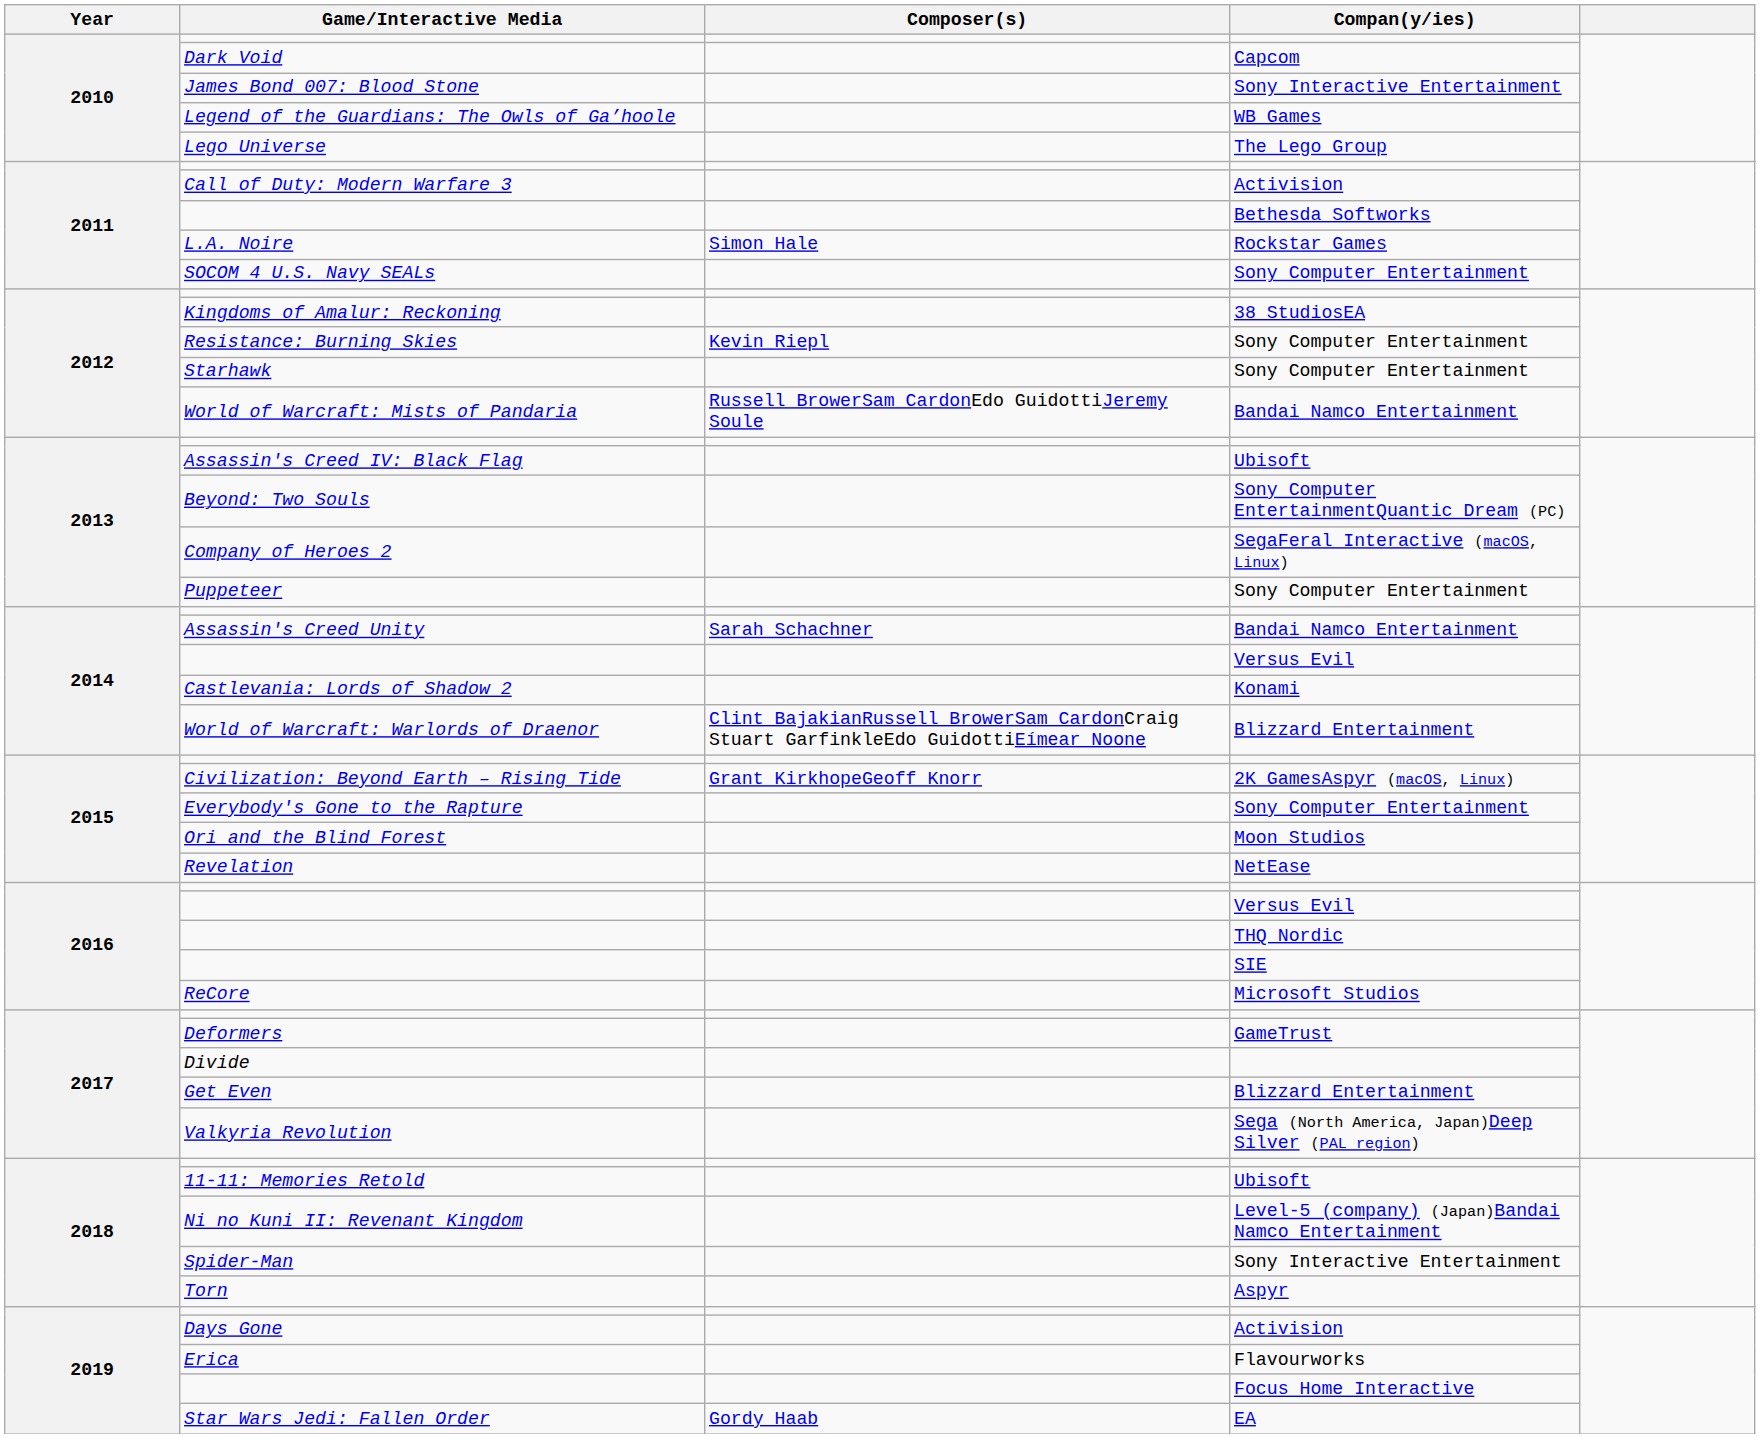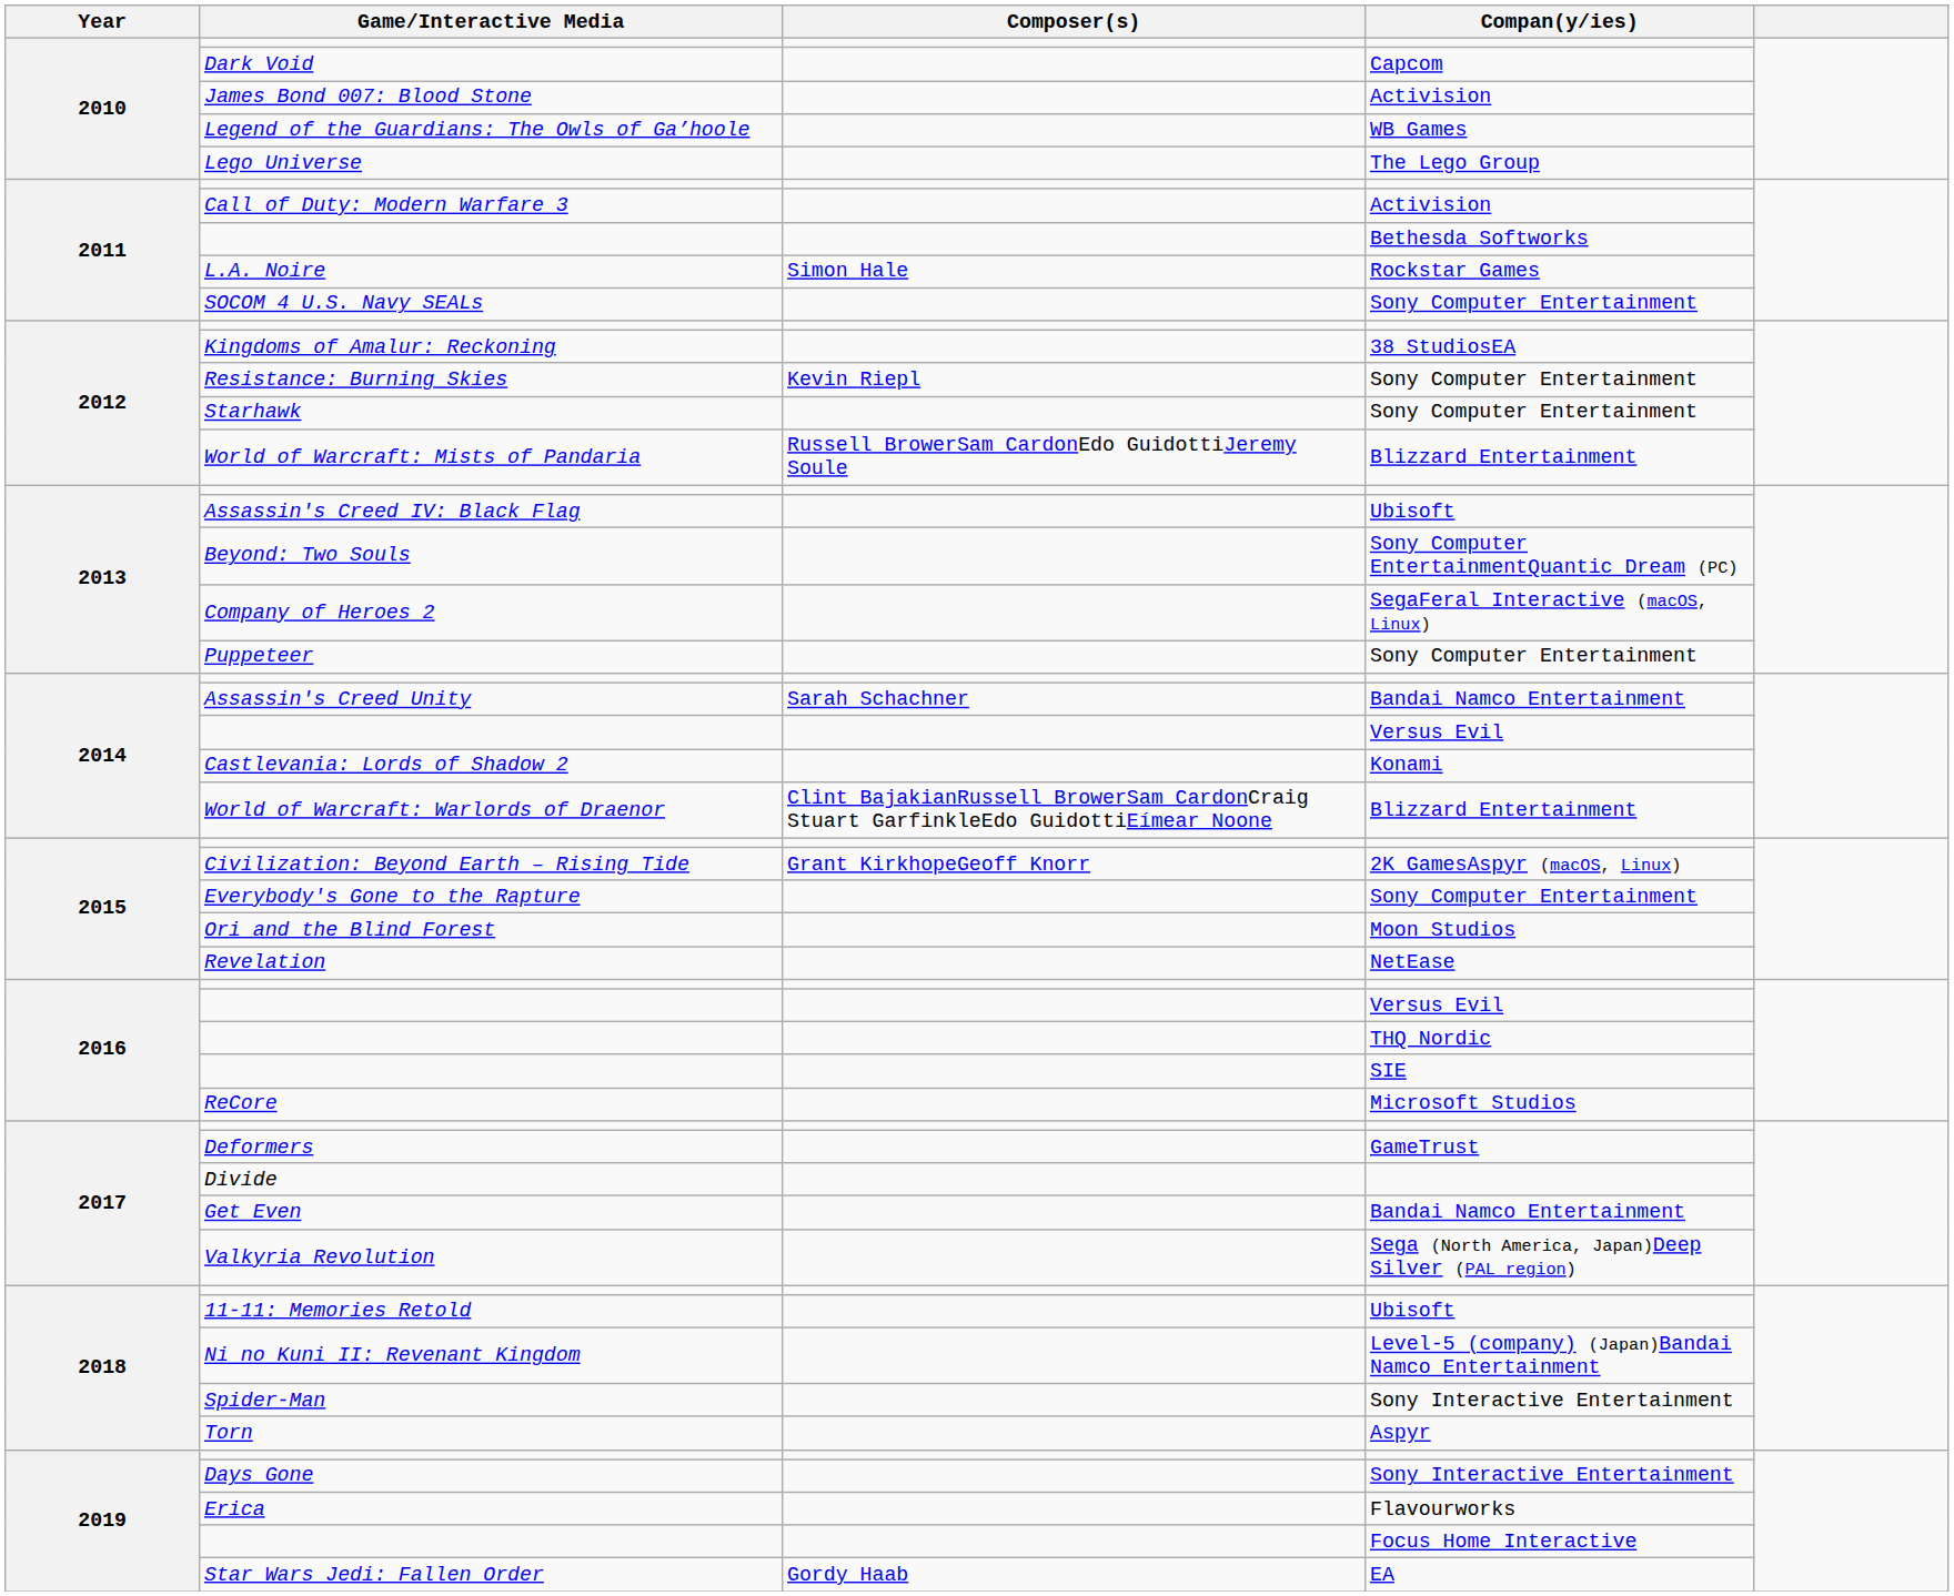James Bond 007: Blood Stone | Compan(y/ies): Sony Interactive Entertainment -> Activision
World of Warcraft: Mists of Pandaria | Compan(y/ies): Bandai Namco Entertainment -> Blizzard Entertainment
Get Even | Compan(y/ies): Blizzard Entertainment -> Bandai Namco Entertainment
Days Gone | Compan(y/ies): Activision -> Sony Interactive Entertainment
